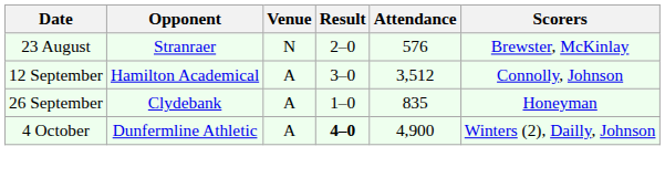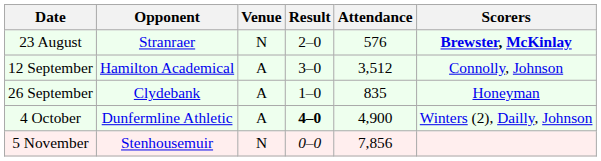23 August | Scorers: normal -> bold
+ row: 5 November | Stenhousemuir | N | 0–0 | 7,856
